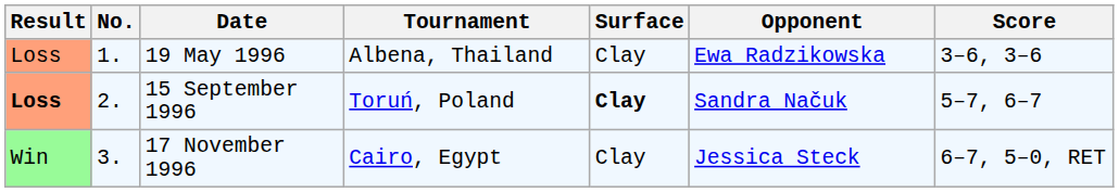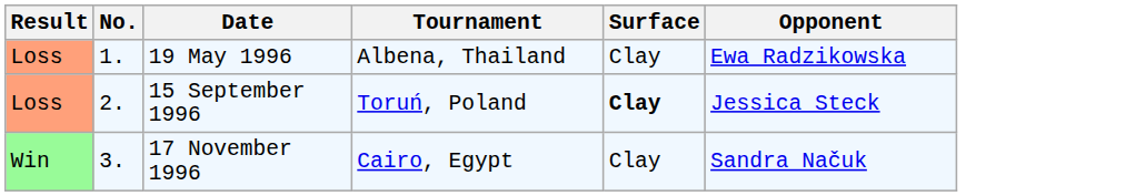- column: Score | 3–6, 3–6 | 5–7, 6–7 | 6–7, 5–0, RET
15 September 1996 | Result: bold -> normal
15 September 1996 | Opponent: Sandra Načuk -> Jessica Steck
17 November 1996 | Opponent: Jessica Steck -> Sandra Načuk
